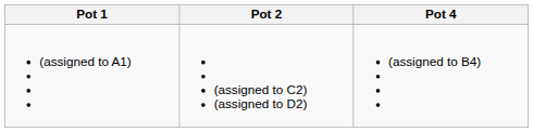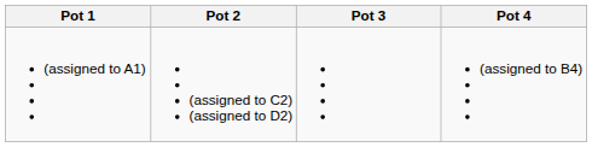+ column: Pot 3
